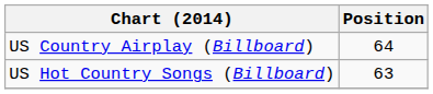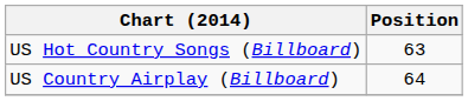rows swapped: US Country Airplay (Billboard) <-> US Hot Country Songs (Billboard)
